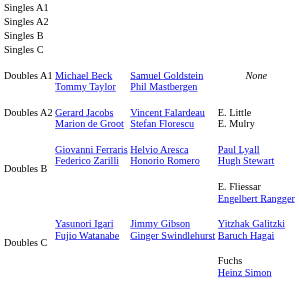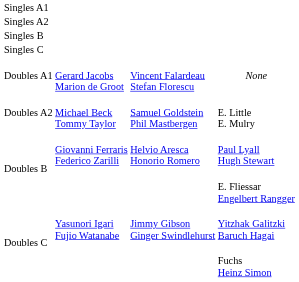Doubles A1 | column 2: Michael Beck Tommy Taylor -> Gerard Jacobs Marion de Groot
Doubles A1 | column 3: Samuel Goldstein Phil Mastbergen -> Vincent Falardeau Stefan Florescu
Doubles A2 | column 2: Gerard Jacobs Marion de Groot -> Michael Beck Tommy Taylor
Doubles A2 | column 3: Vincent Falardeau Stefan Florescu -> Samuel Goldstein Phil Mastbergen
